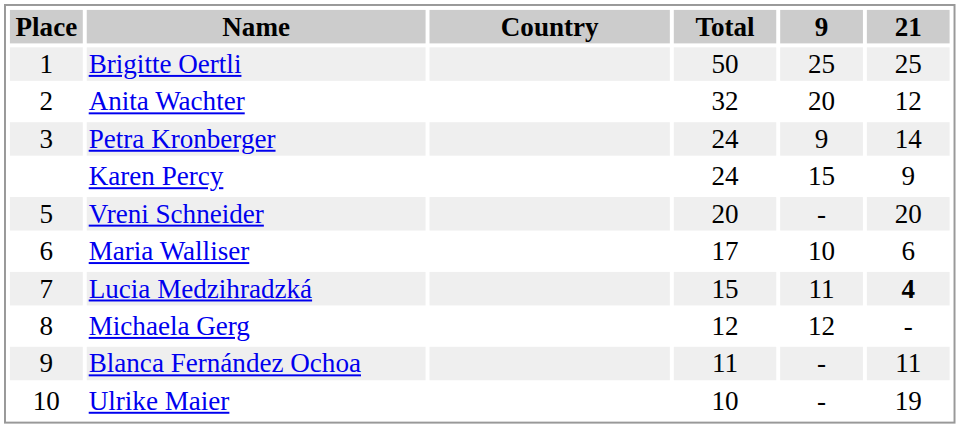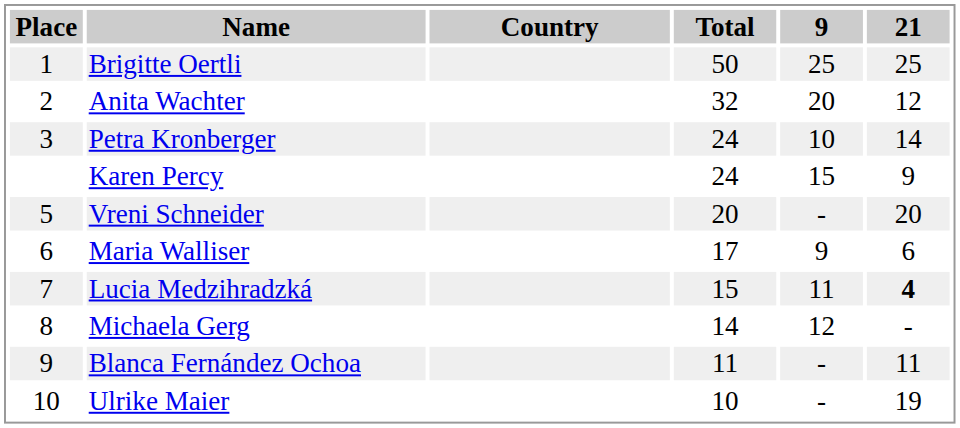Petra Kronberger | 9: 9 -> 10
Maria Walliser | 9: 10 -> 9
Michaela Gerg | Total: 12 -> 14
